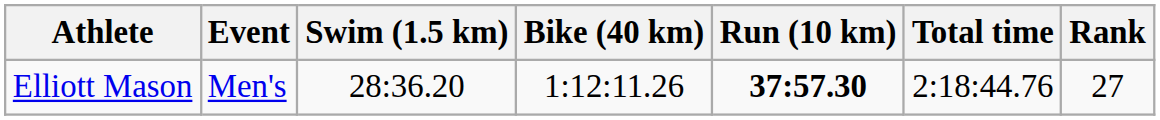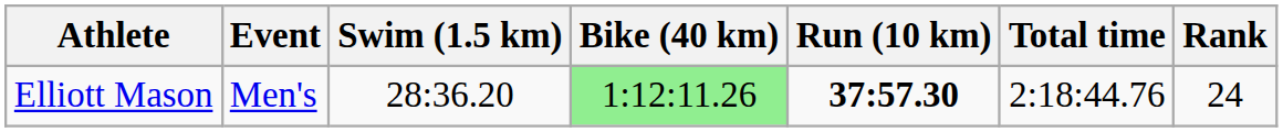Elliott Mason | Bike (40 km): no background -> lightgreen background
Elliott Mason | Rank: 27 -> 24
